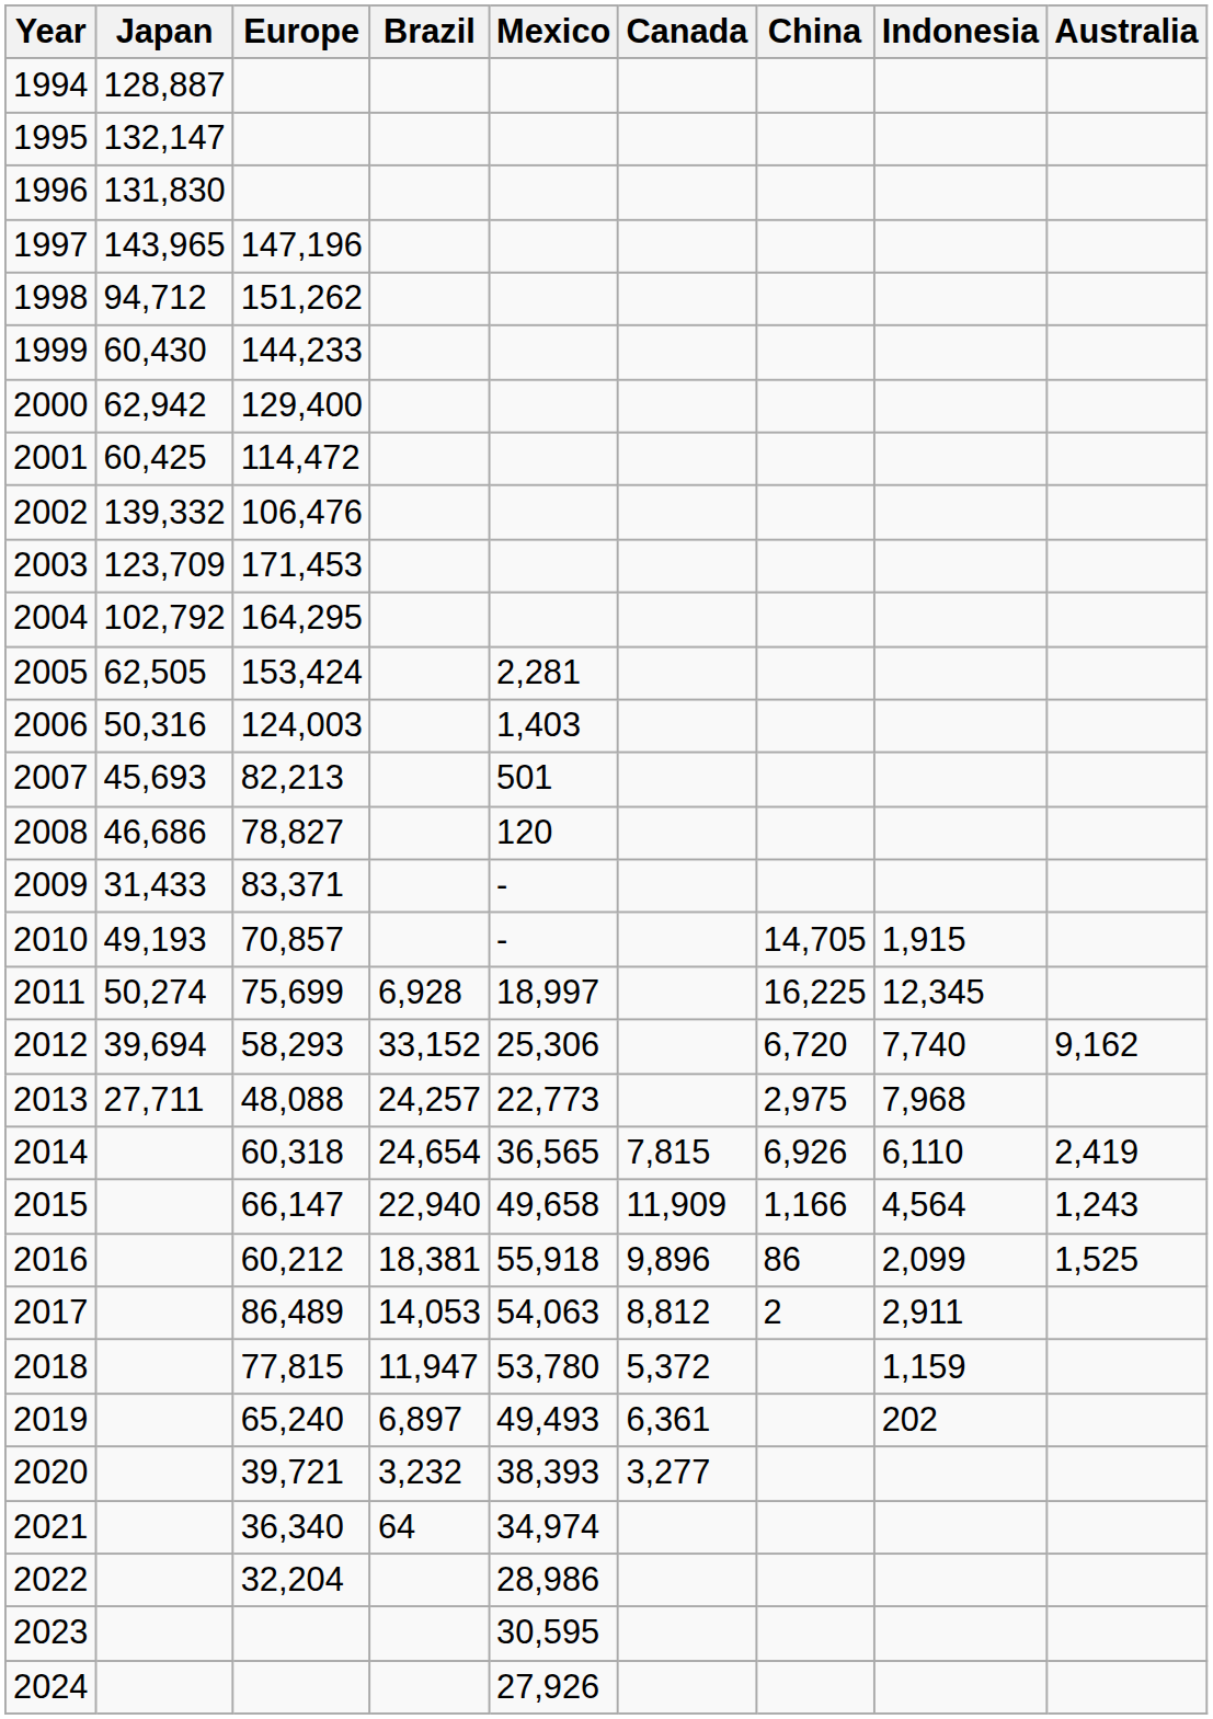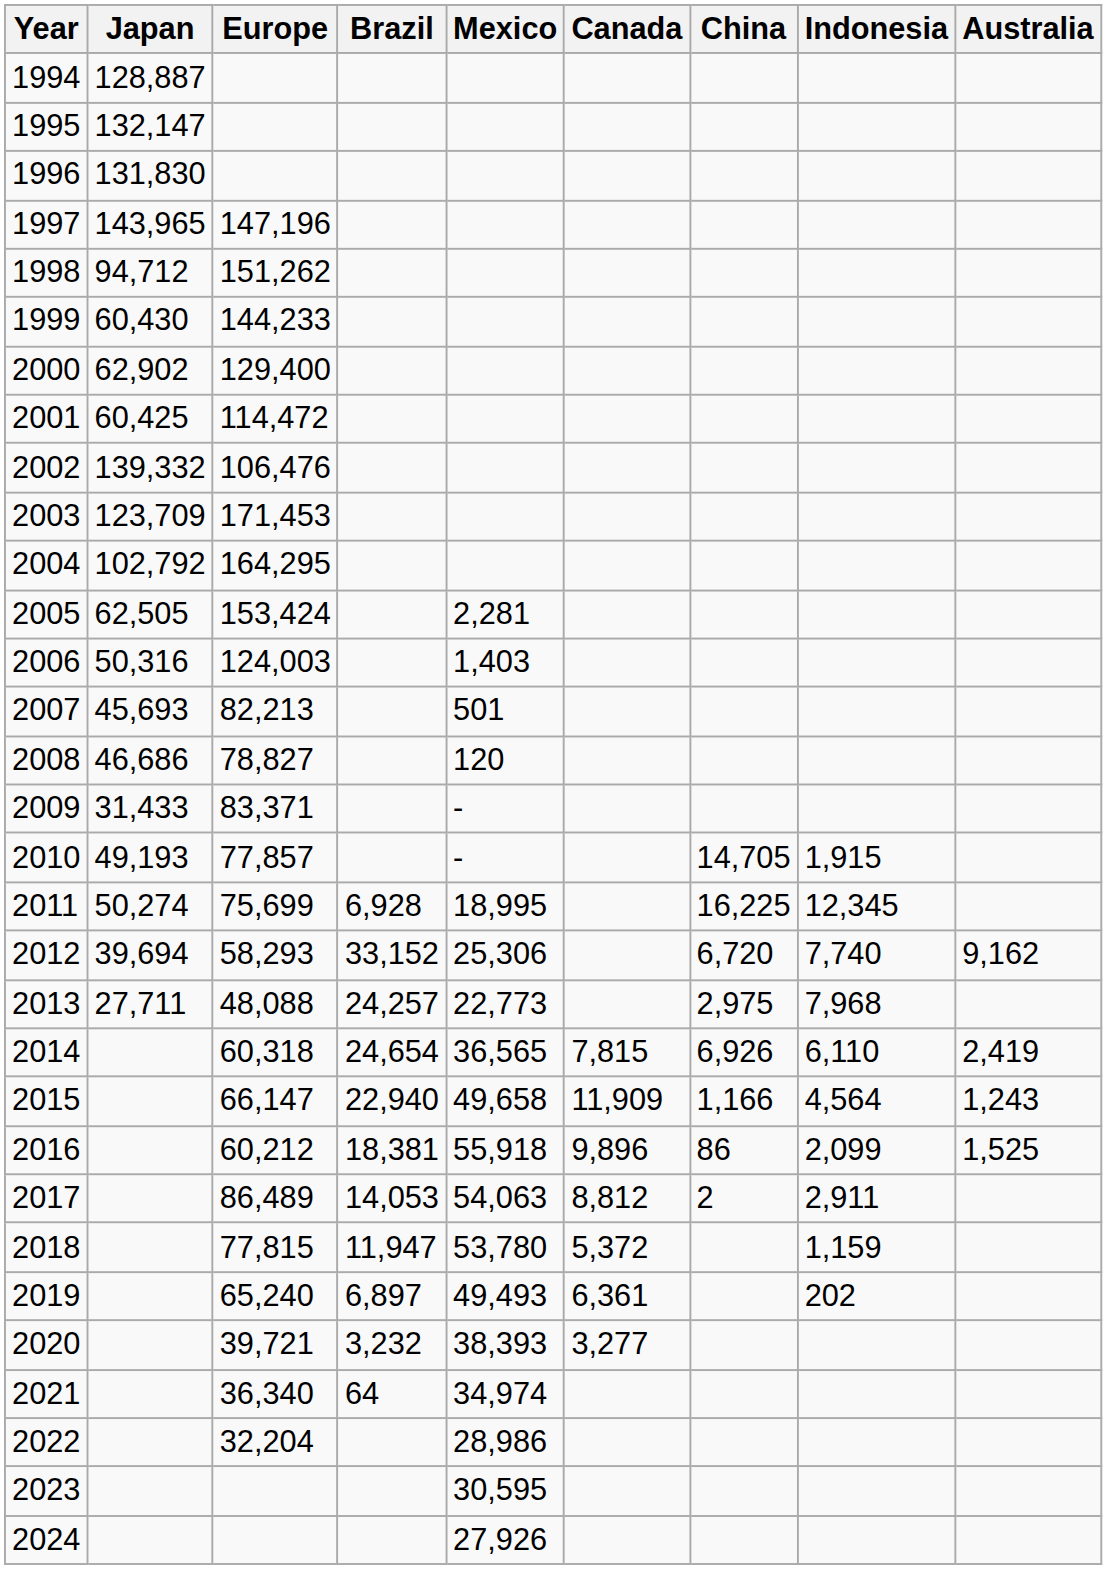2000 | Japan: 62,942 -> 62,902
2010 | Europe: 70,857 -> 77,857
2011 | Mexico: 18,997 -> 18,995
